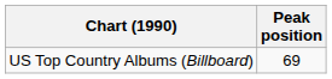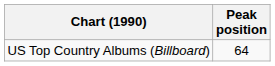US Top Country Albums (Billboard) | Peak position: 69 -> 64
